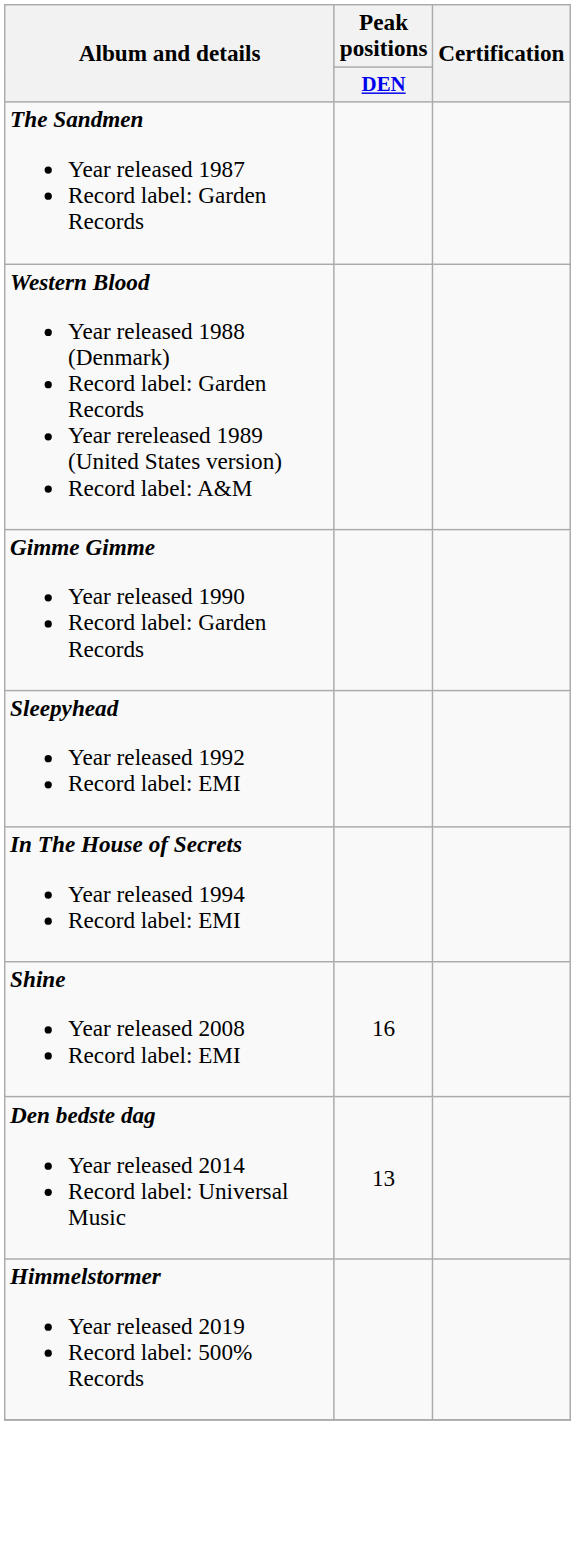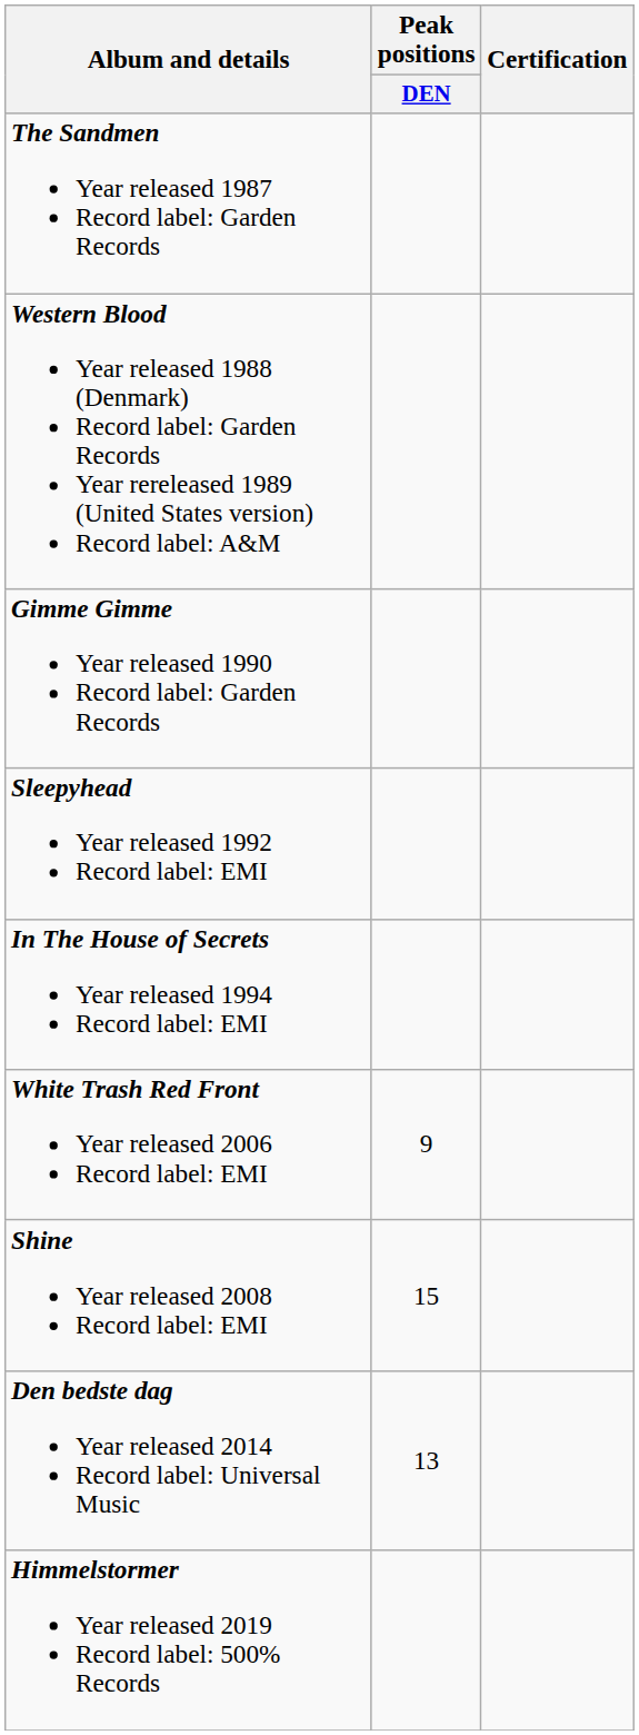+ row: White Trash Red Front Year released 2006 Record label: EMI | 9
Shine Year released 2008 Record label: EMI | Peak positions / DEN: 16 -> 15
